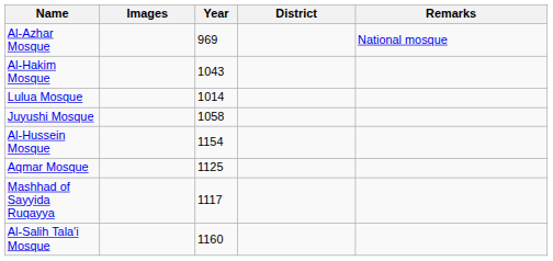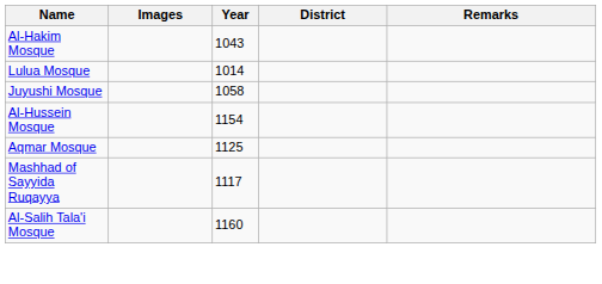- row: Al-Azhar Mosque | 969 | National mosque
